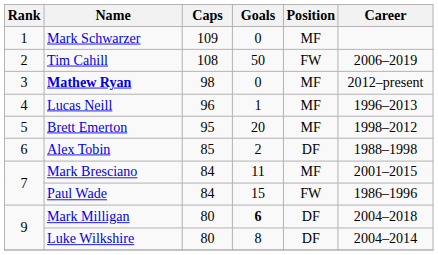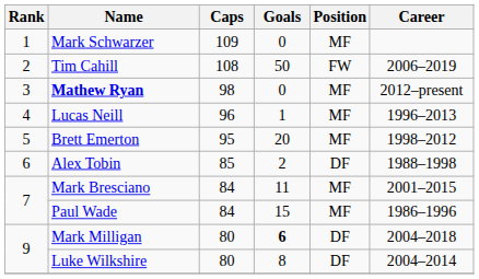Paul Wade | Position: FW -> MF
